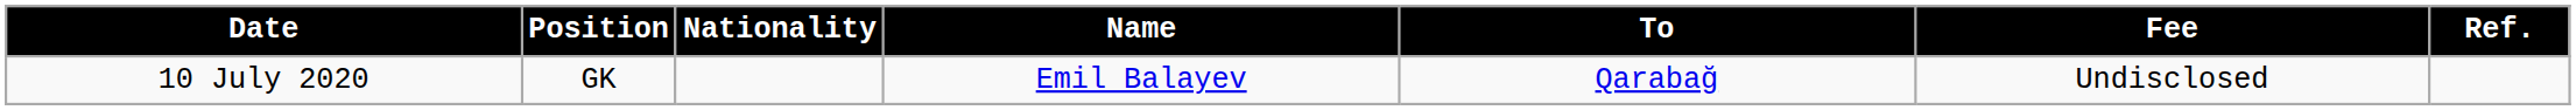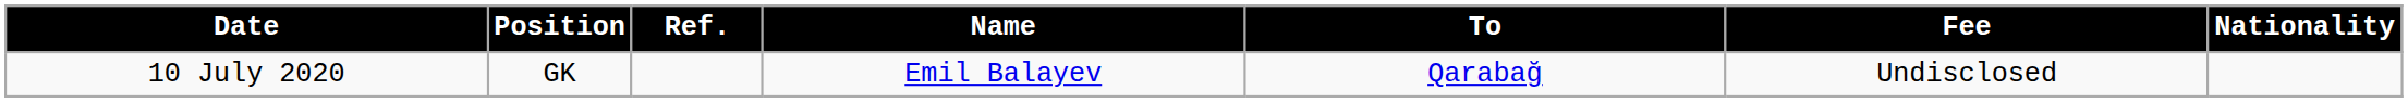columns swapped: Nationality <-> Ref.
